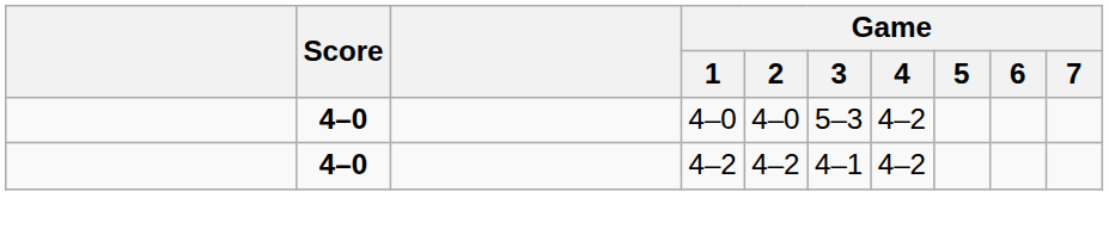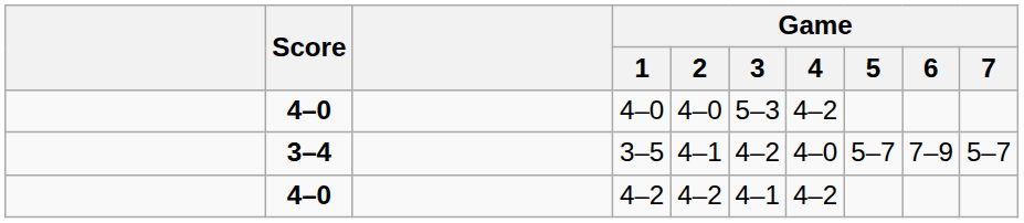+ row: 3–4 | 3–5 | 4–1 | 4–2 | 4–0 | 5–7 | 7–9 | 5–7
